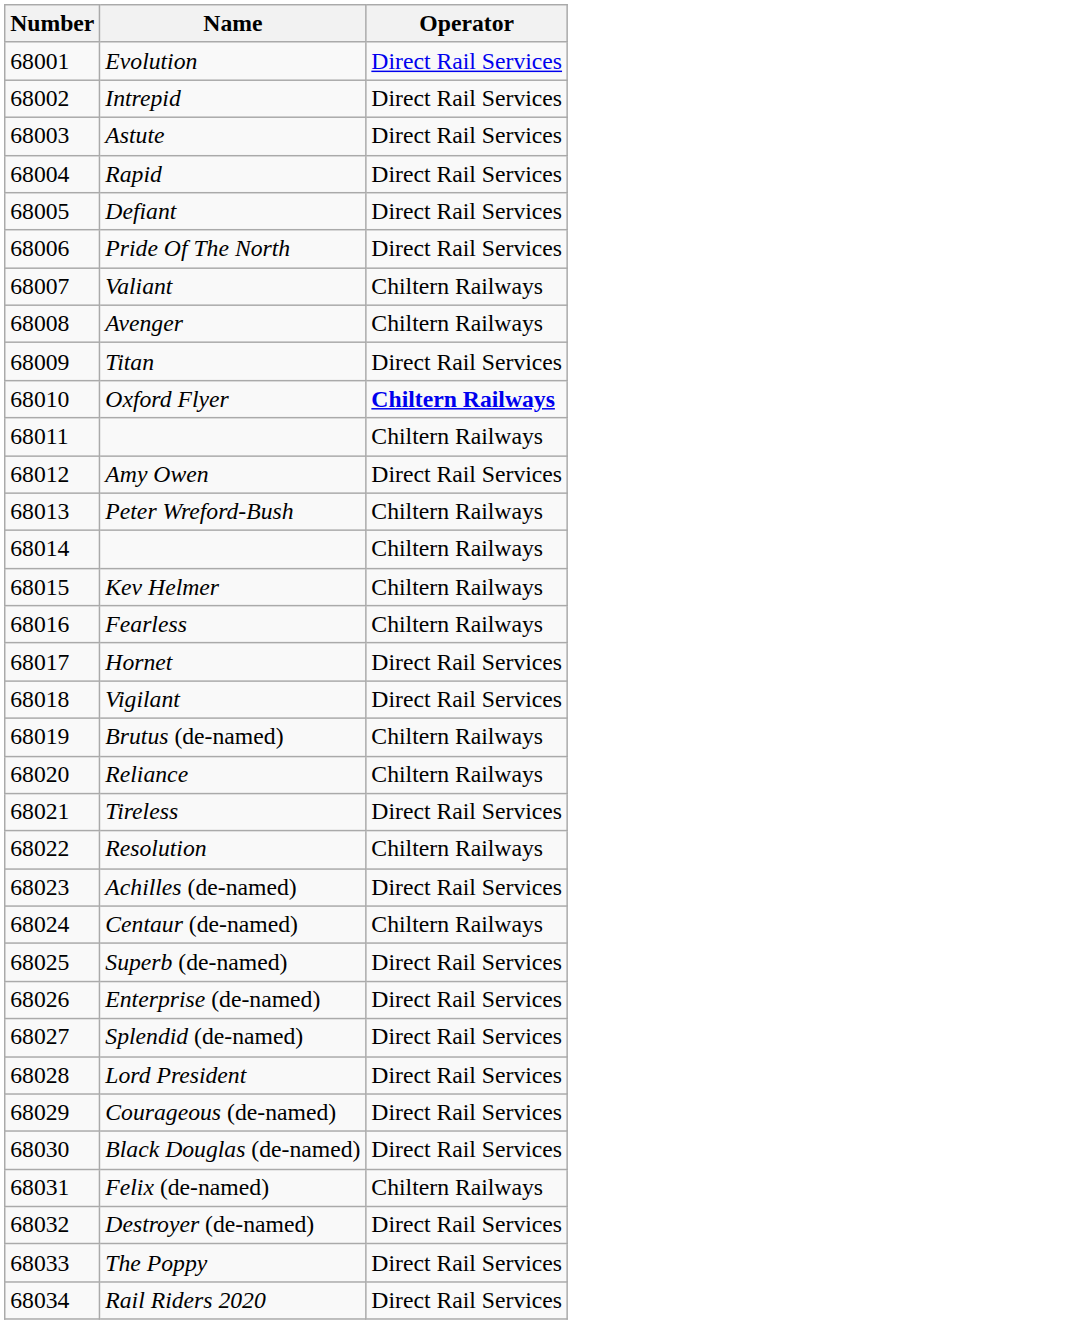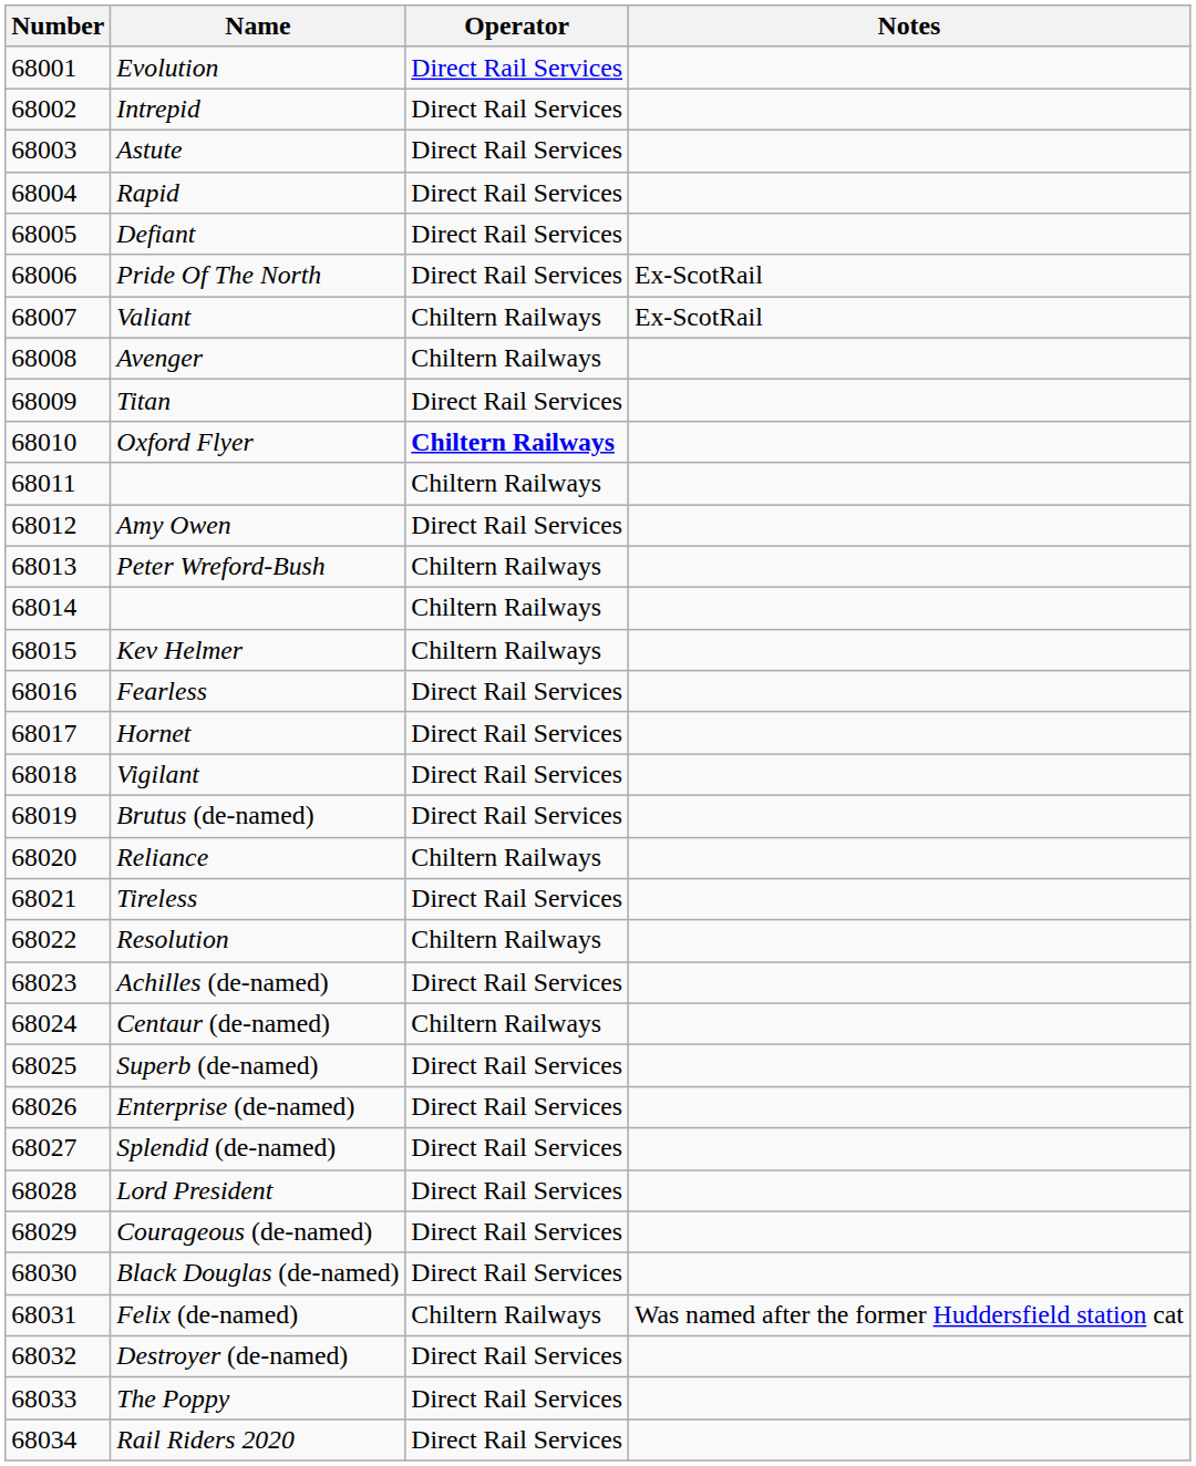+ column: Notes | Ex-ScotRail | Ex-ScotRail | Was named after the former Huddersfield station cat
Fearless | Operator: Chiltern Railways -> Direct Rail Services
Brutus (de-named) | Operator: Chiltern Railways -> Direct Rail Services
